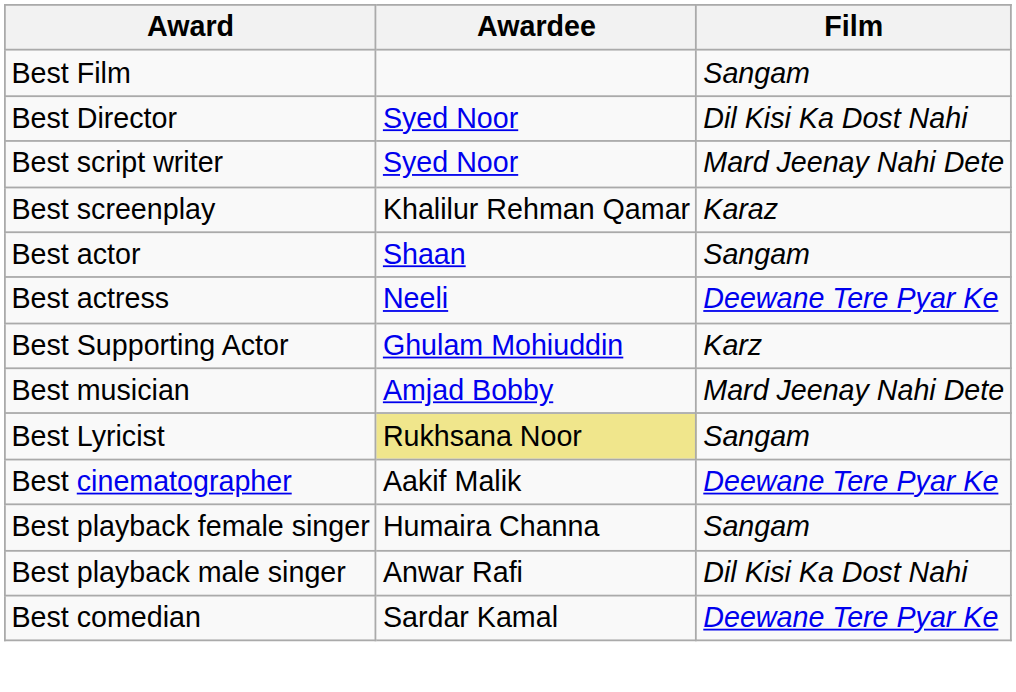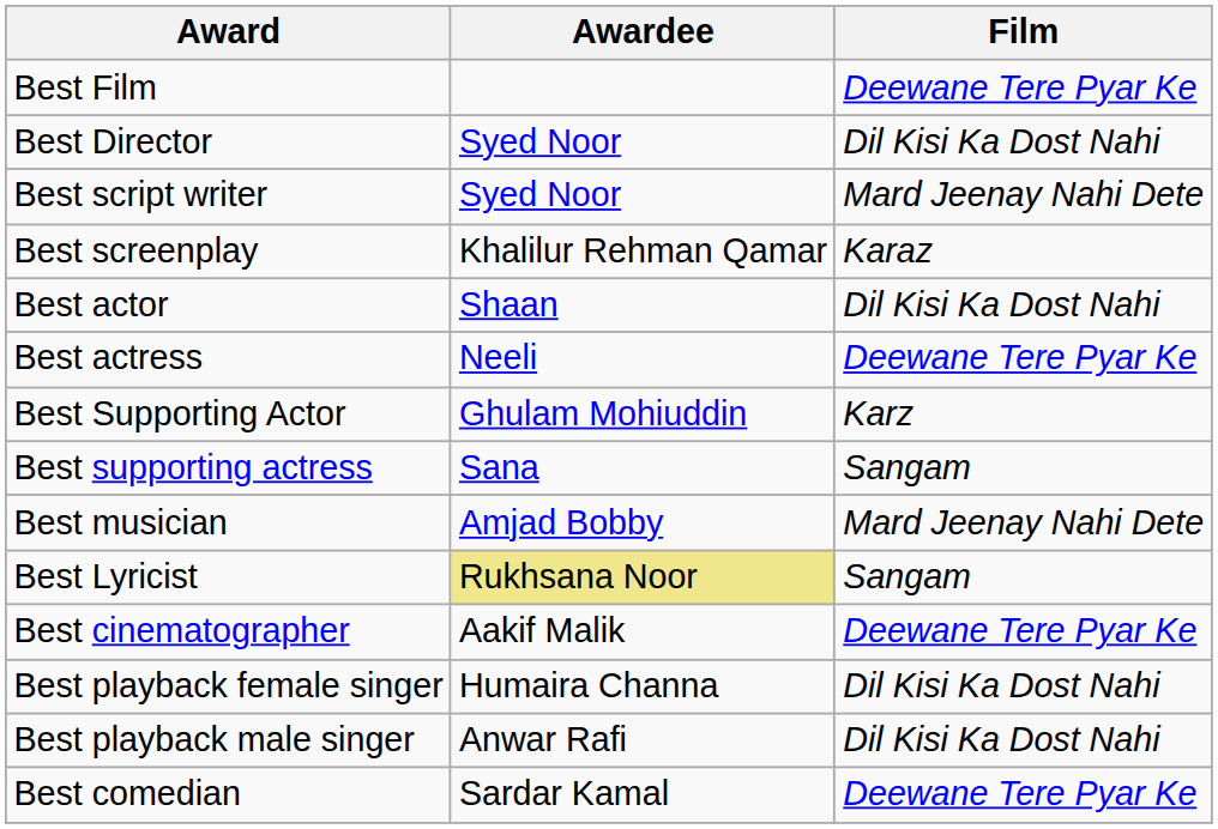Best Film | Film: Sangam -> Deewane Tere Pyar Ke
Best actor | Film: Sangam -> Dil Kisi Ka Dost Nahi
+ row: Best supporting actress | Sana | Sangam
Best playback female singer | Film: Sangam -> Dil Kisi Ka Dost Nahi
